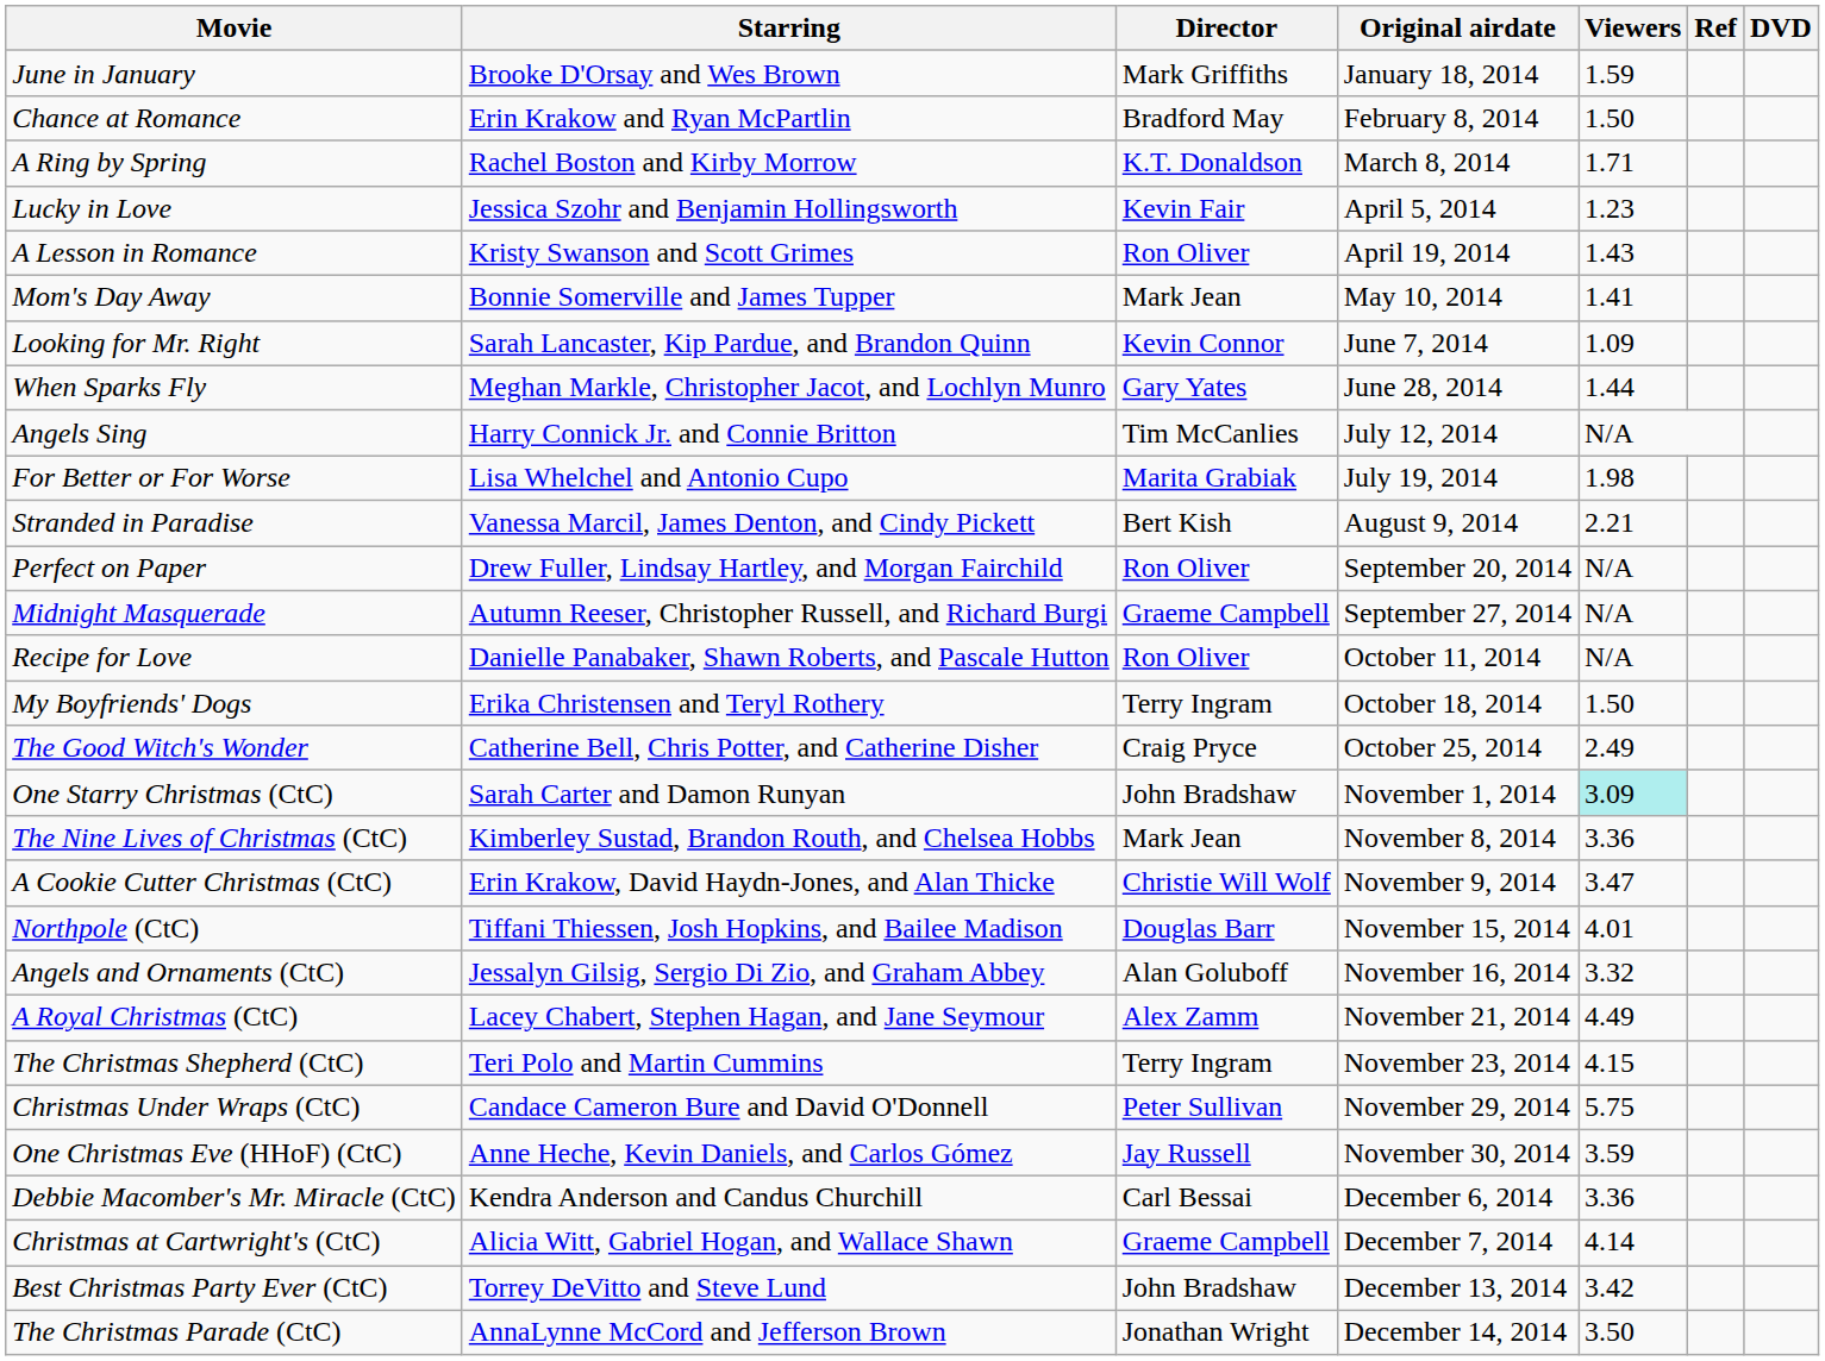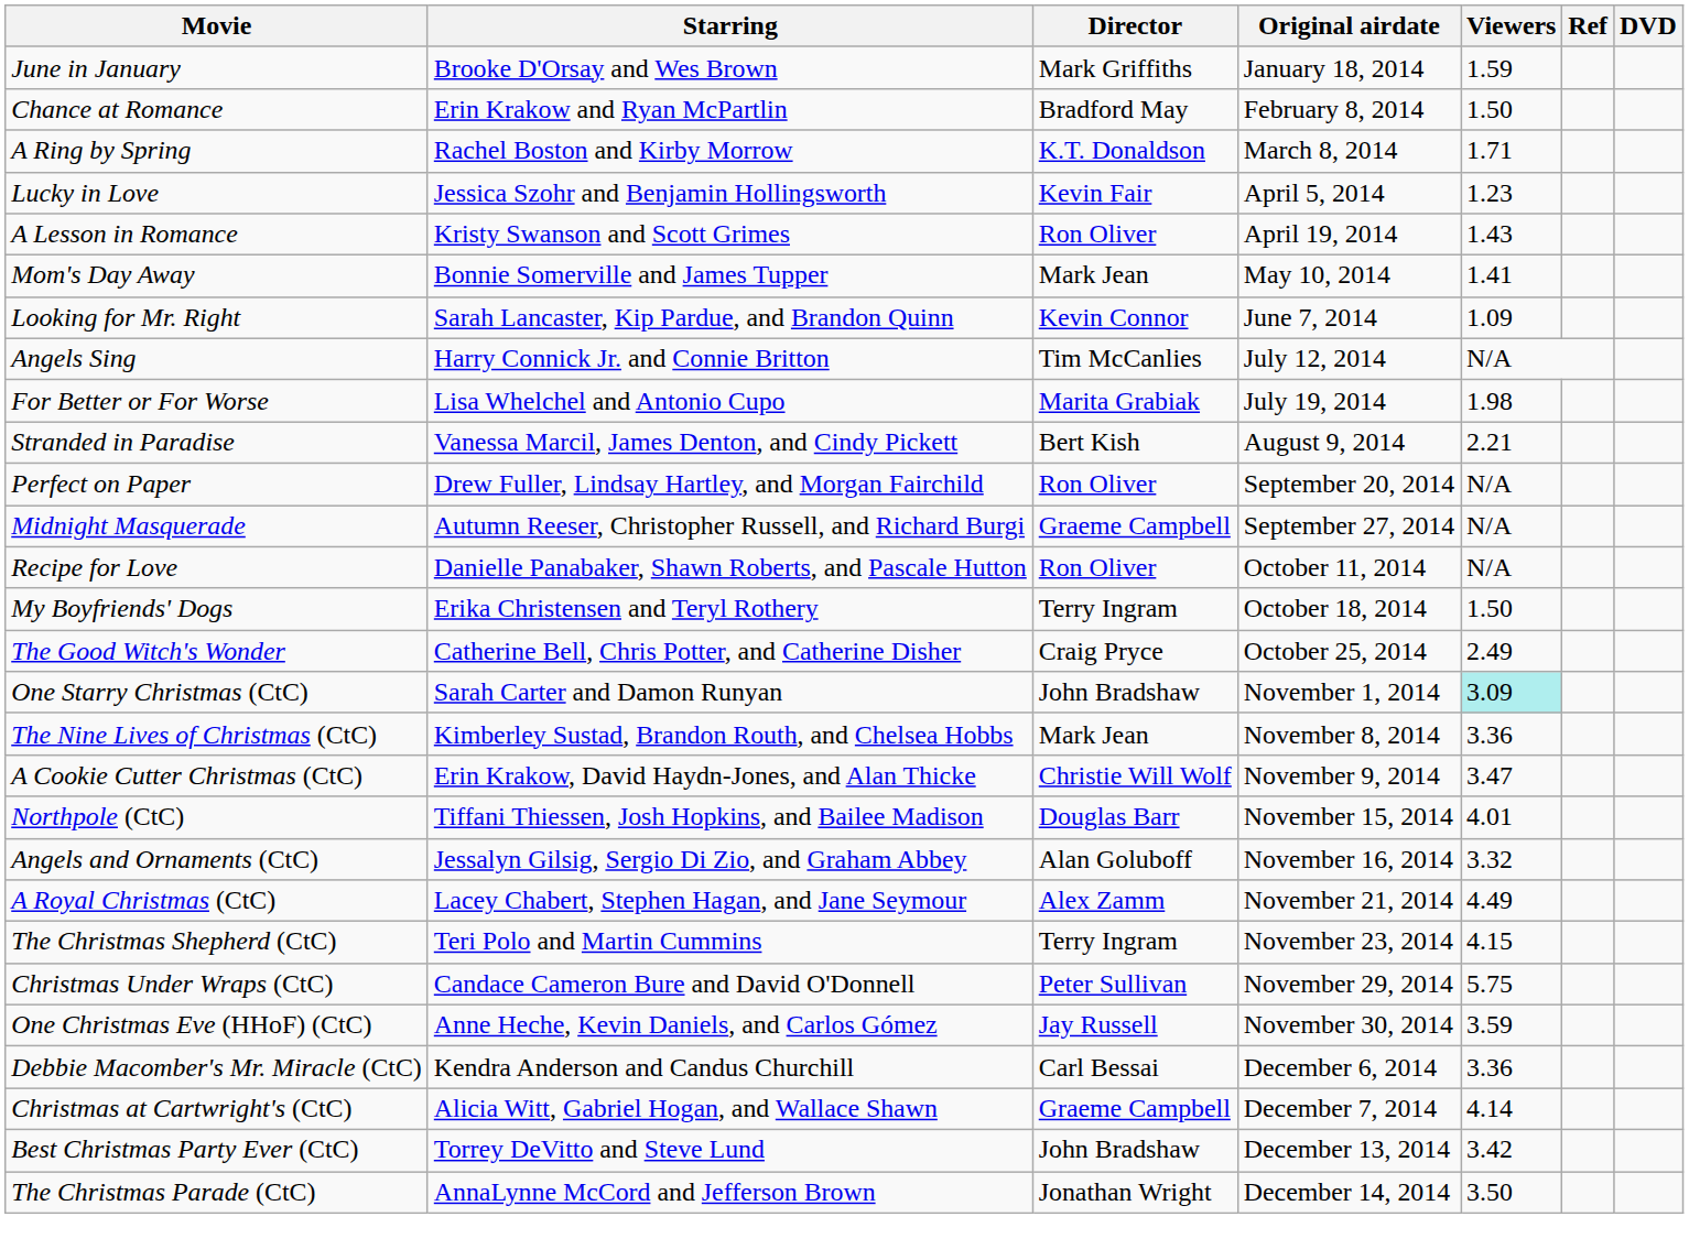- row: When Sparks Fly | Meghan Markle, Christopher Jacot, and Lochlyn Munro | Gary Yates | June 28, 2014 | 1.44
